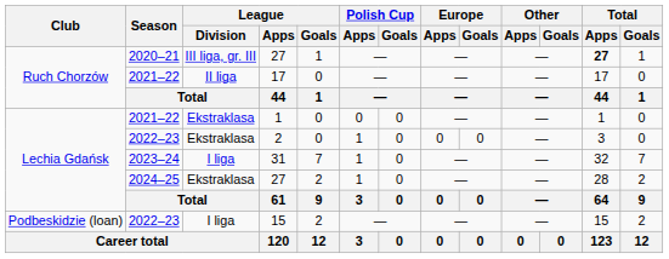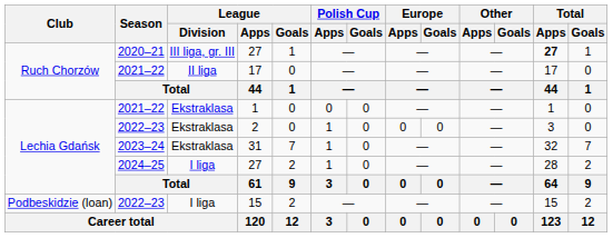31 | League / Division: I liga -> Ekstraklasa
2024–25 / 27 | League / Division: Ekstraklasa -> I liga
